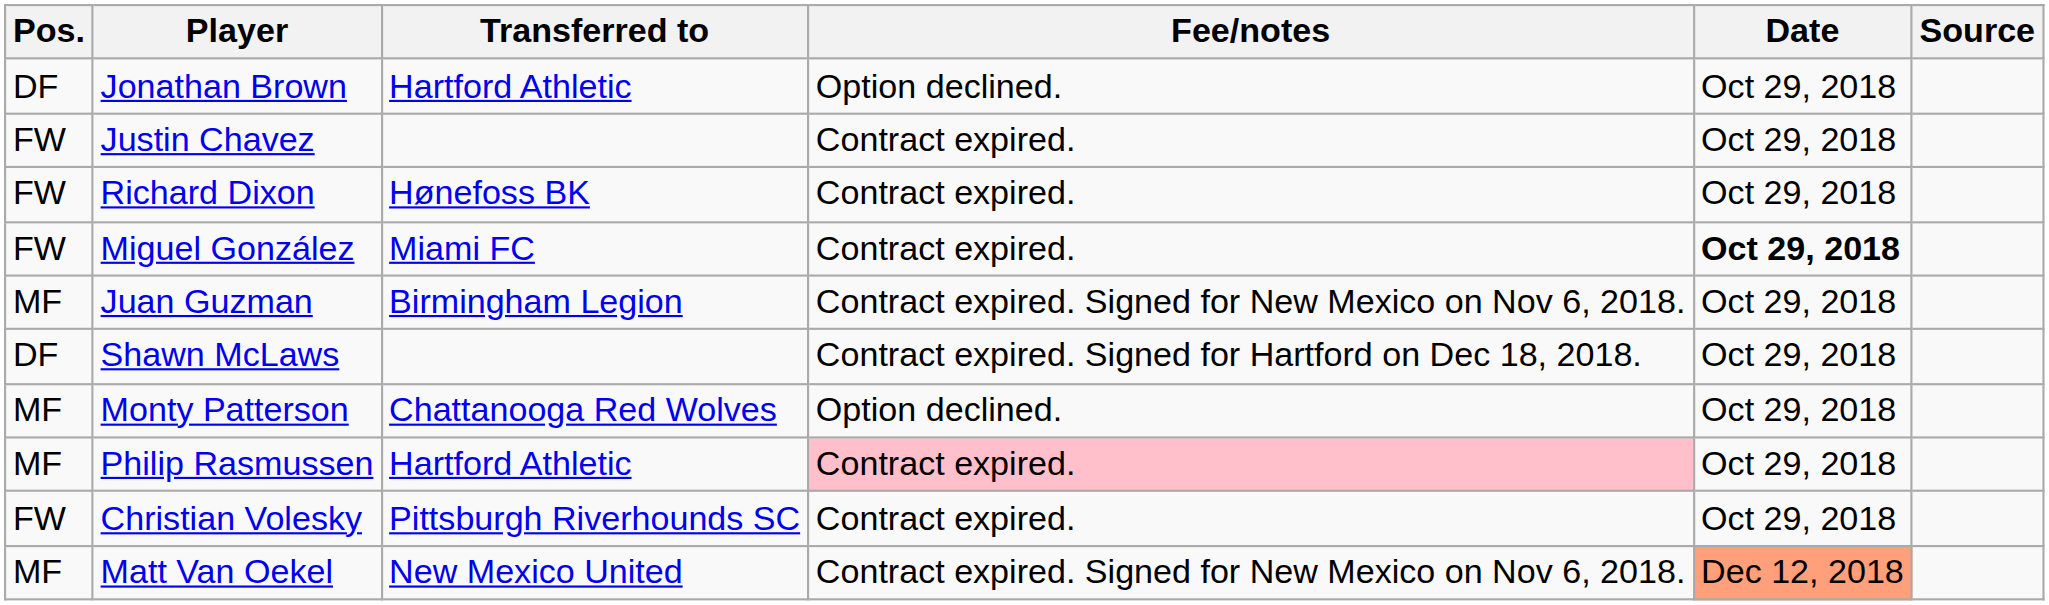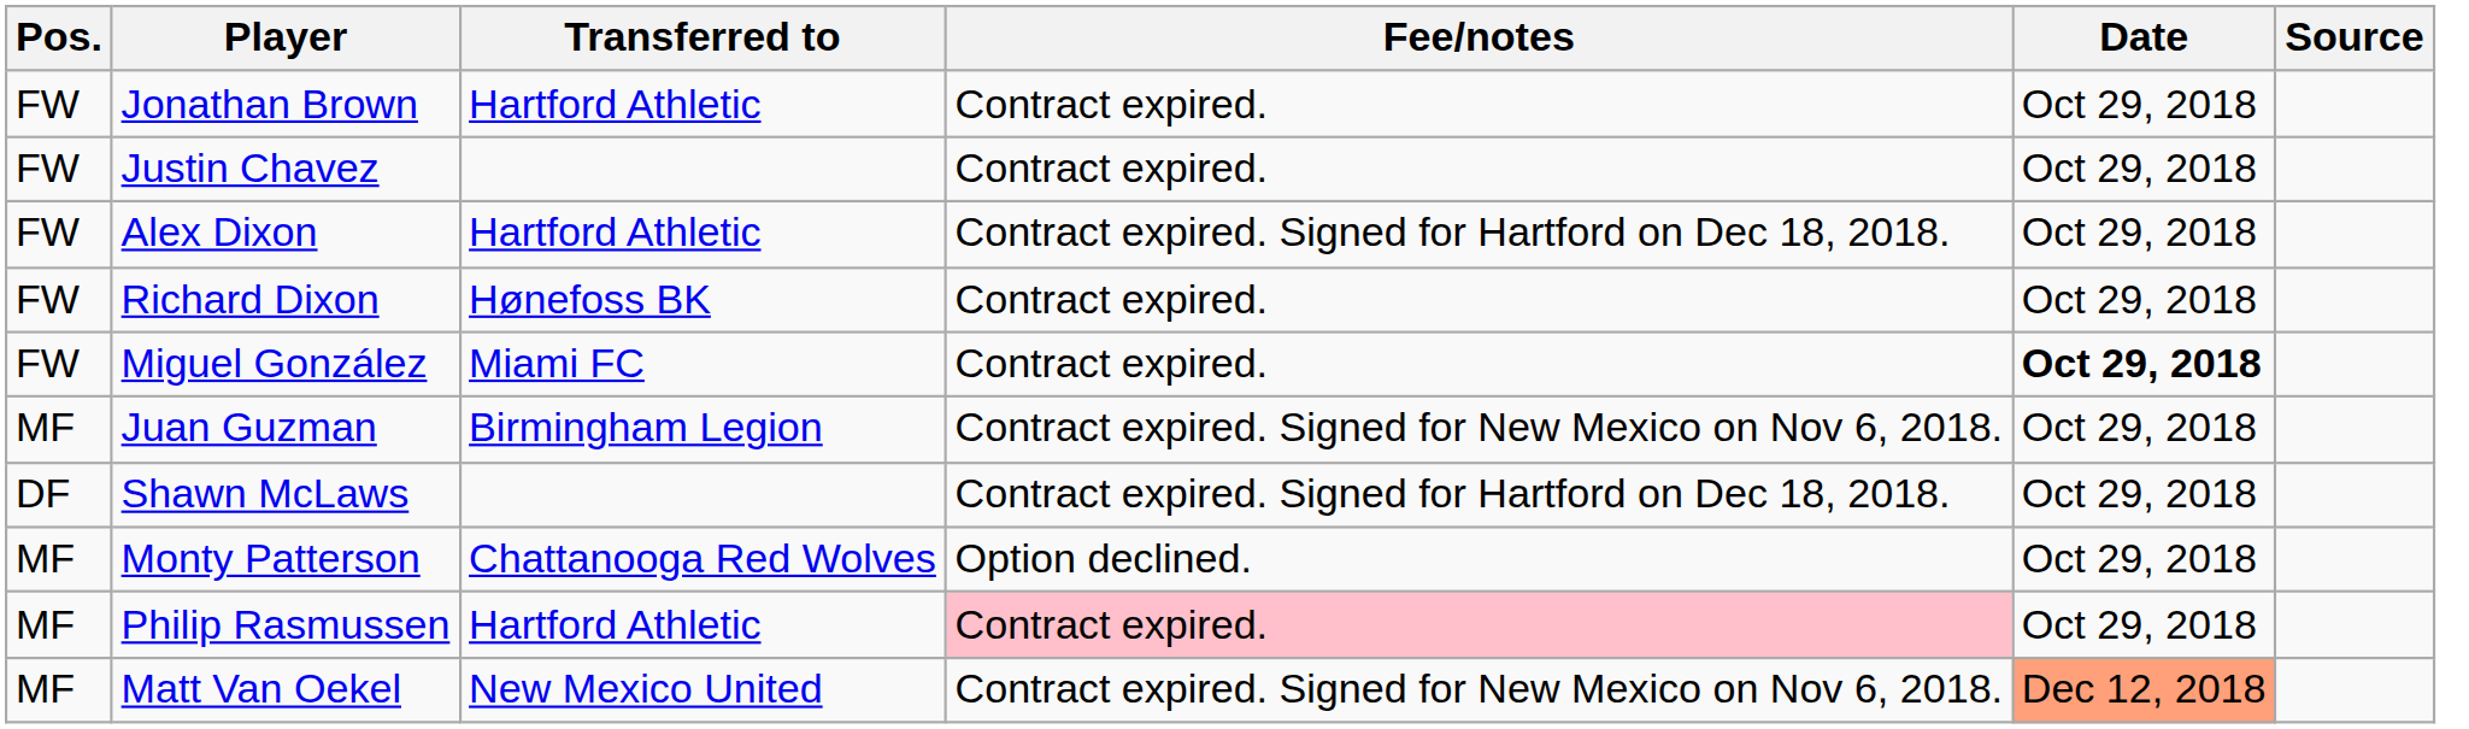Jonathan Brown | Pos.: DF -> FW
Jonathan Brown | Fee/notes: Option declined. -> Contract expired.
+ row: FW | Alex Dixon | Hartford Athletic | Contract expired. Signed for Hartford on Dec 18, 2018. | Oct 29, 2018
- row: FW | Christian Volesky | Pittsburgh Riverhounds SC | Contract expired. | Oct 29, 2018
